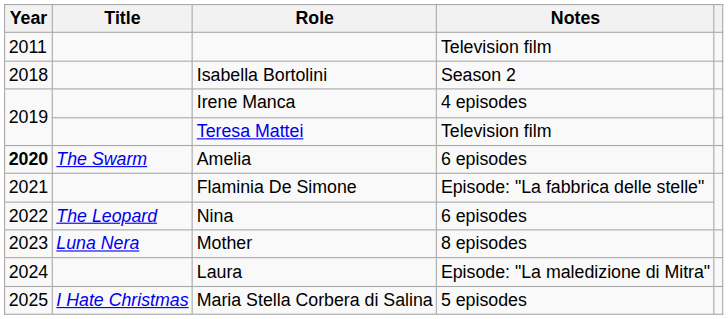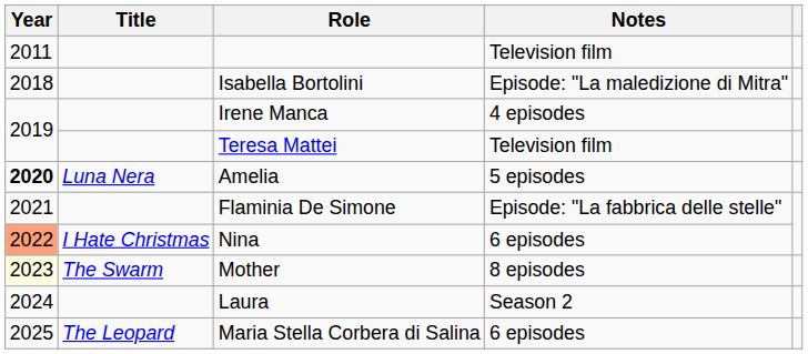Isabella Bortolini | Notes: Season 2 -> Episode: "La maledizione di Mitra"
Amelia | Title: The Swarm -> Luna Nera
Amelia | Notes: 6 episodes -> 5 episodes
Nina | Year: no background -> lightsalmon background
Nina | Title: The Leopard -> I Hate Christmas
Mother | Year: no background -> lightyellow background
Mother | Title: Luna Nera -> The Swarm
Laura | Notes: Episode: "La maledizione di Mitra" -> Season 2
Maria Stella Corbera di Salina | Title: I Hate Christmas -> The Leopard
Maria Stella Corbera di Salina | Notes: 5 episodes -> 6 episodes
